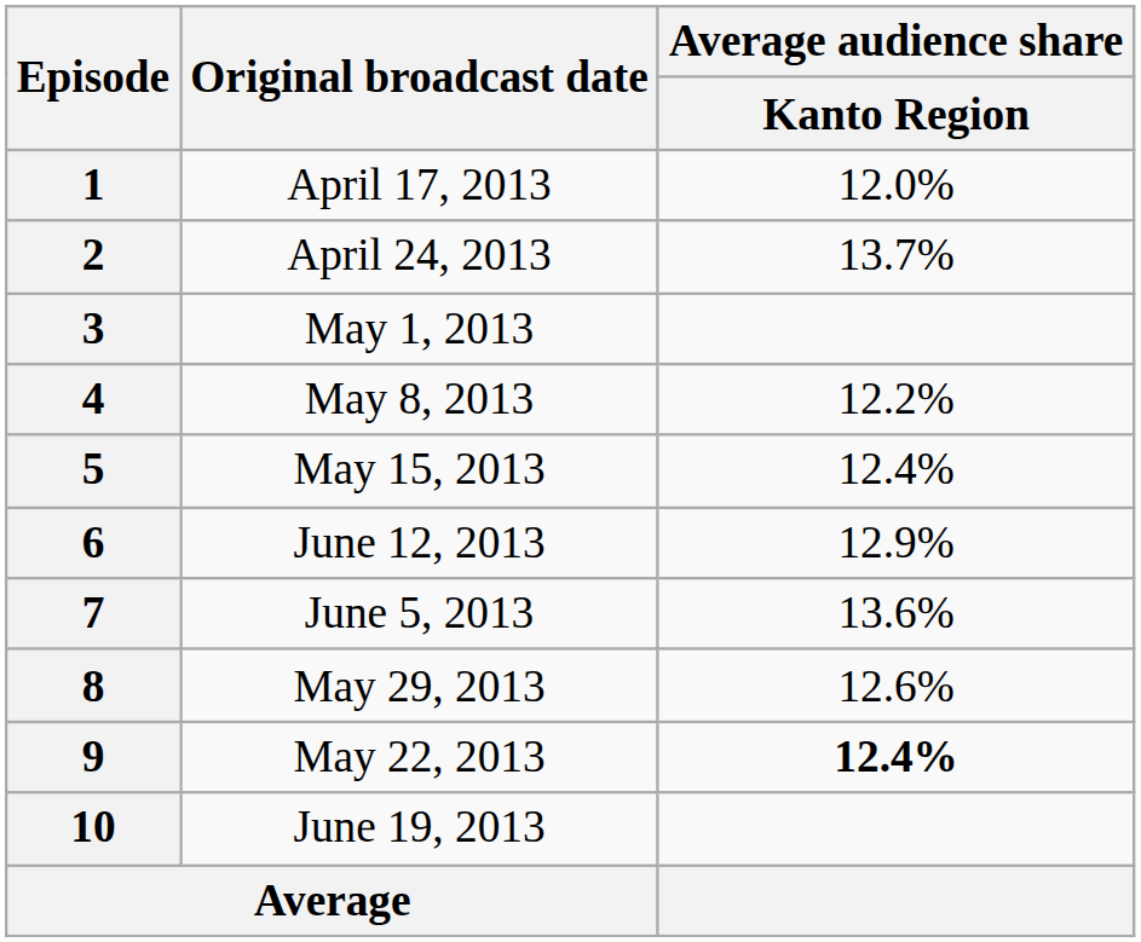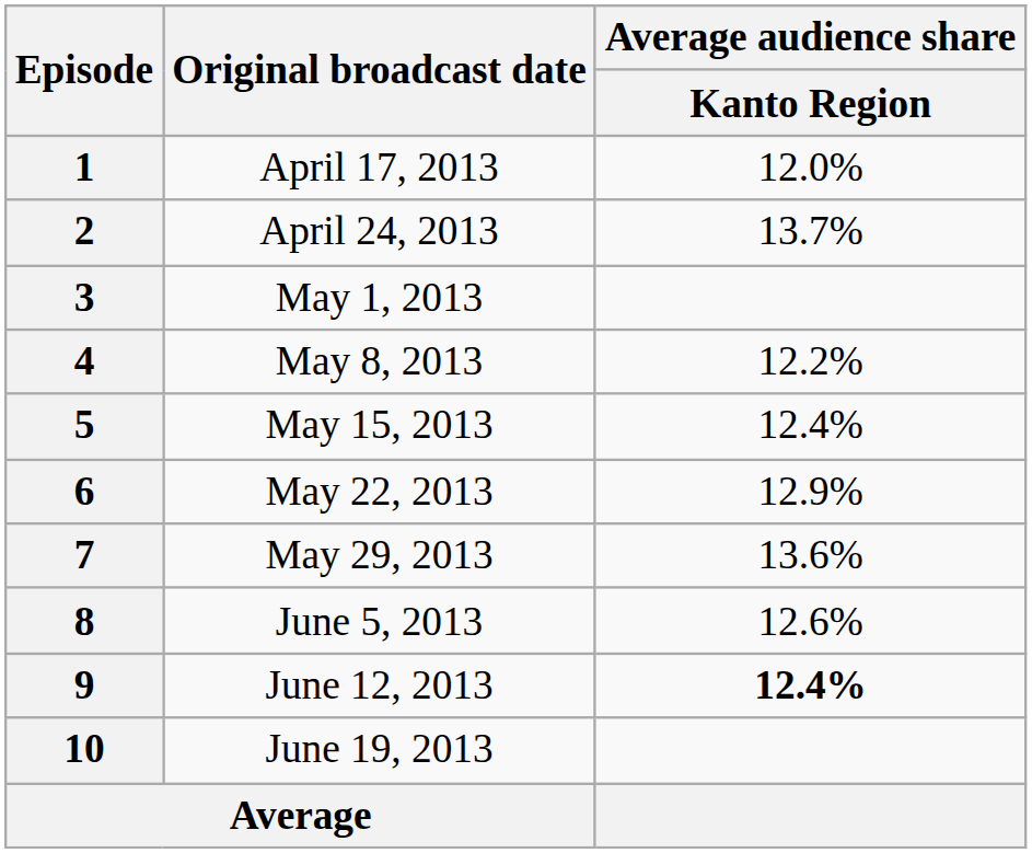6 | Original broadcast date: June 12, 2013 -> May 22, 2013
7 | Original broadcast date: June 5, 2013 -> May 29, 2013
8 | Original broadcast date: May 29, 2013 -> June 5, 2013
9 | Original broadcast date: May 22, 2013 -> June 12, 2013
